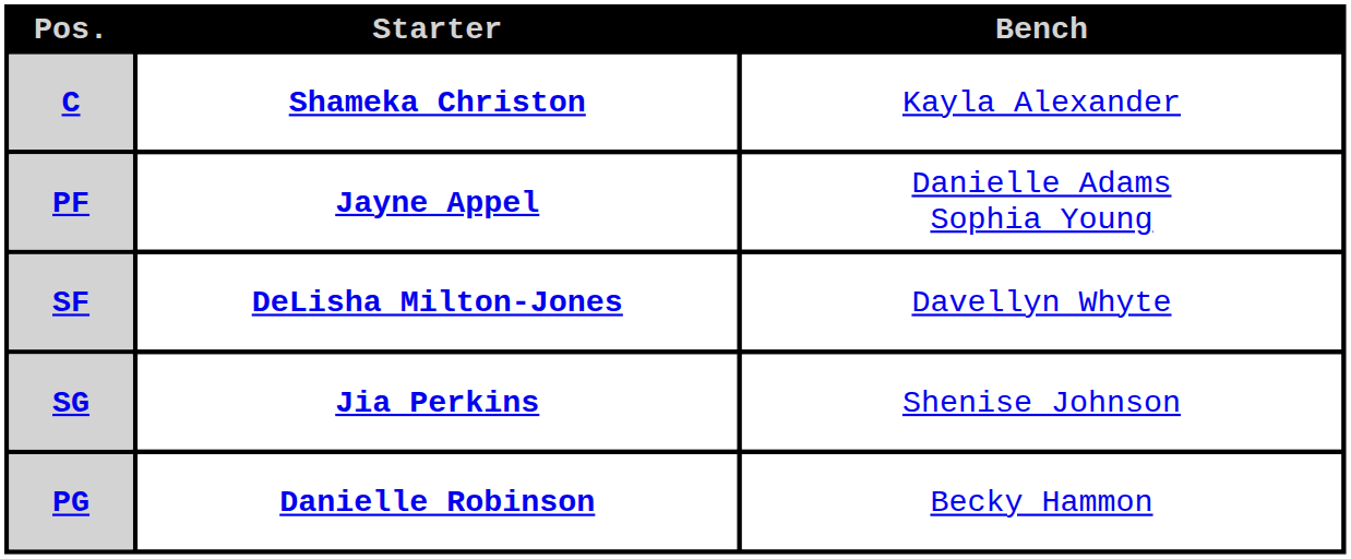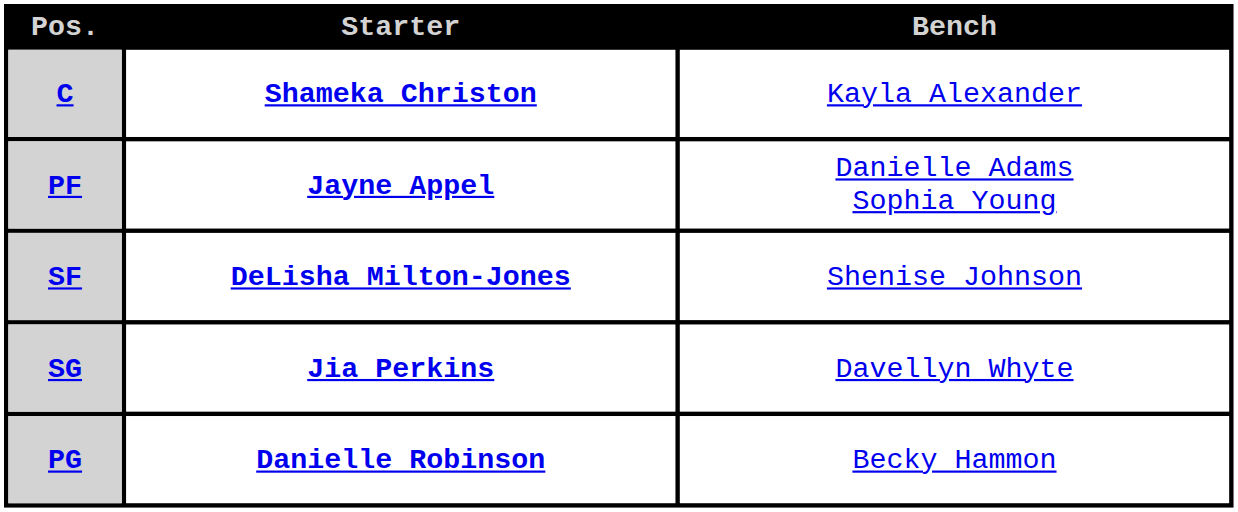SF | Bench: Davellyn Whyte -> Shenise Johnson
SG | Bench: Shenise Johnson -> Davellyn Whyte
